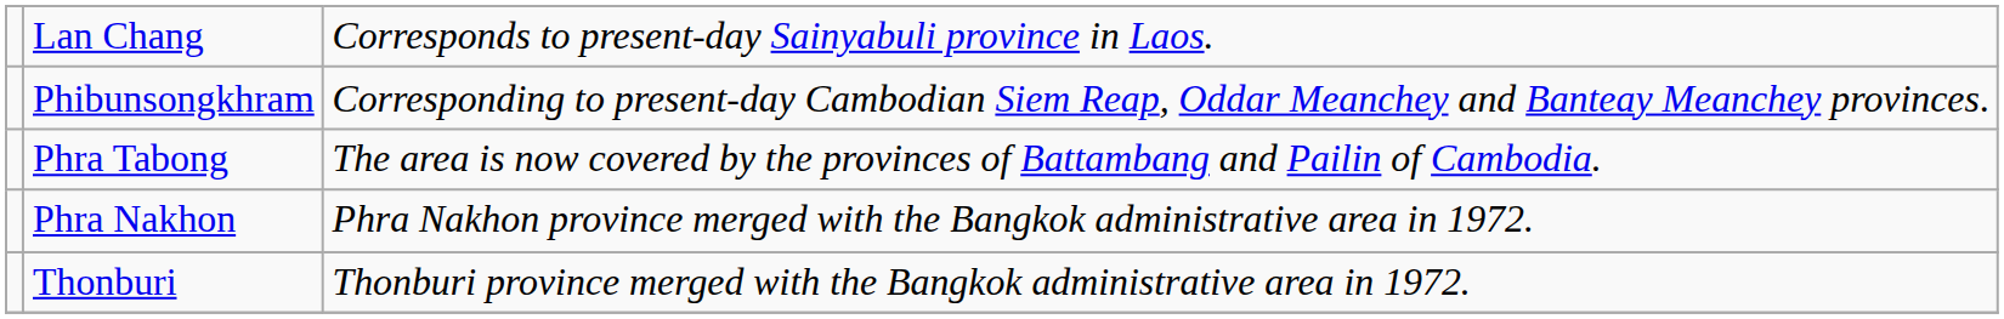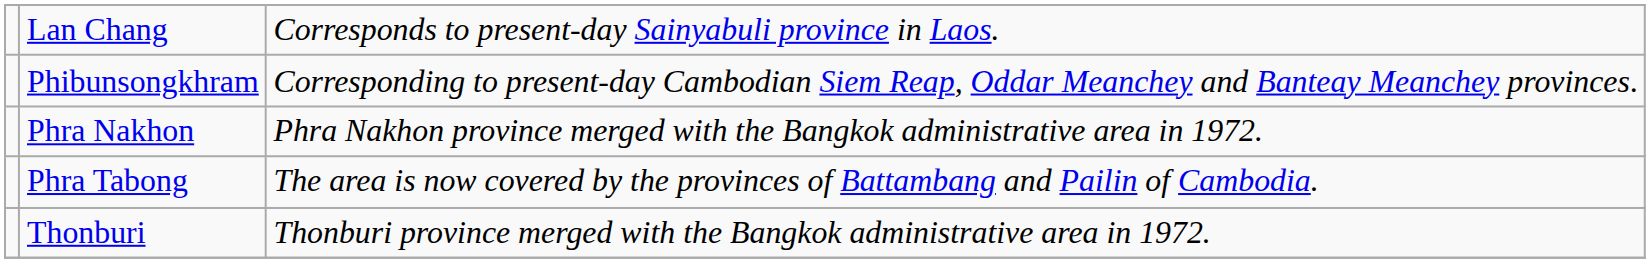rows swapped: Phra Tabong <-> Phra Nakhon
